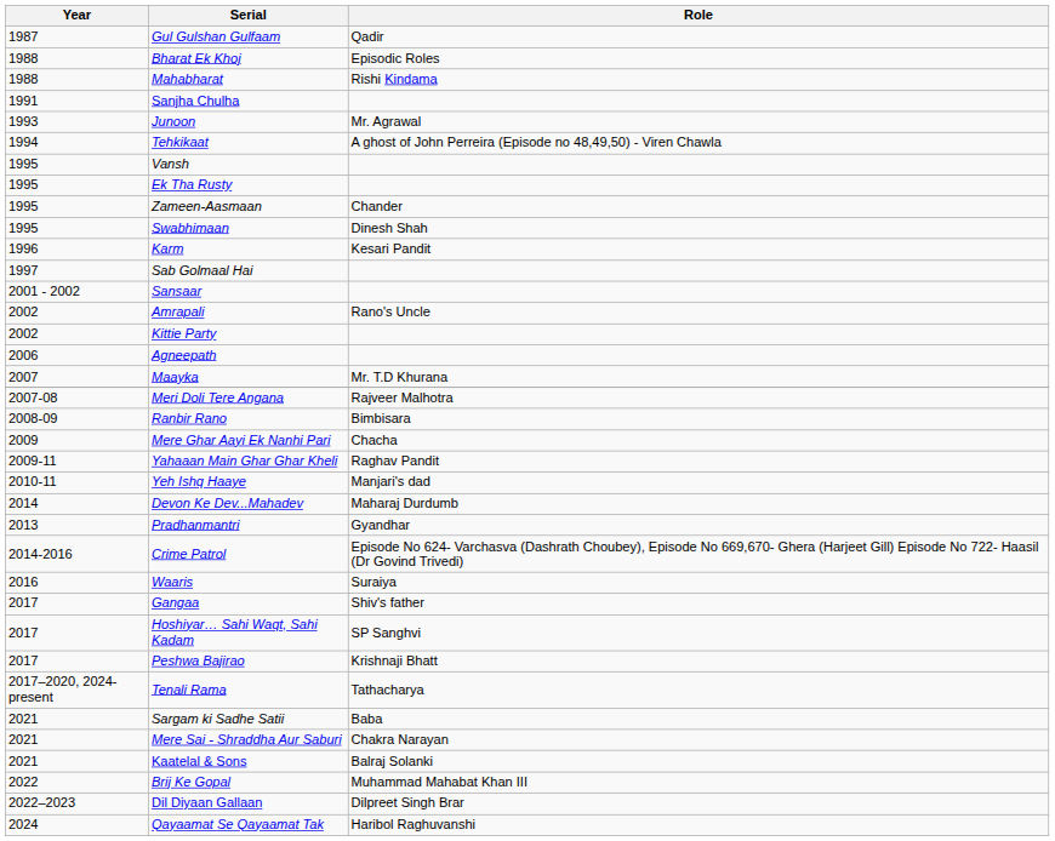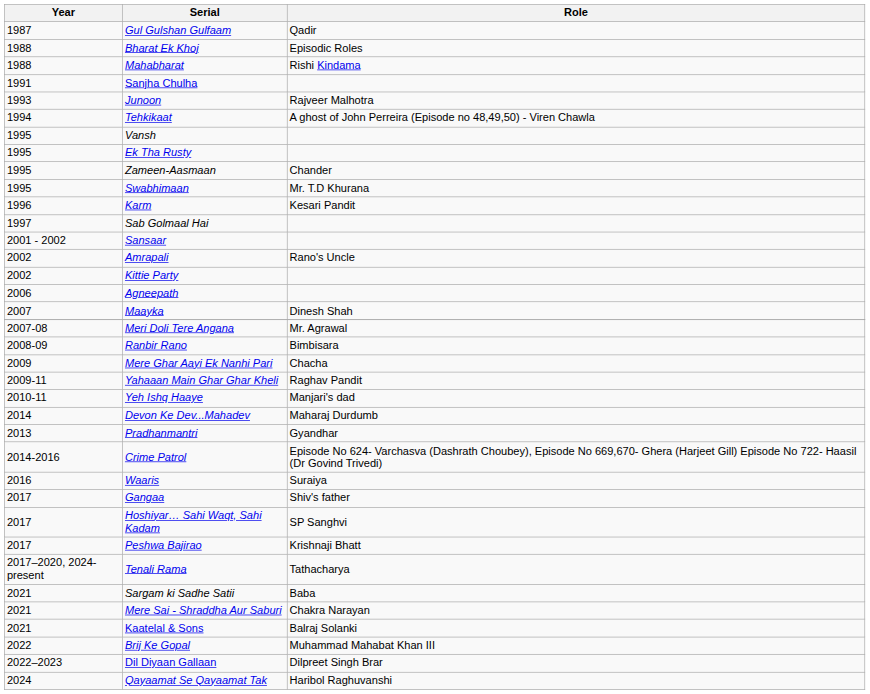Junoon | Role: Mr. Agrawal -> Rajveer Malhotra
Swabhimaan | Role: Dinesh Shah -> Mr. T.D Khurana
Maayka | Role: Mr. T.D Khurana -> Dinesh Shah
Meri Doli Tere Angana | Role: Rajveer Malhotra -> Mr. Agrawal
